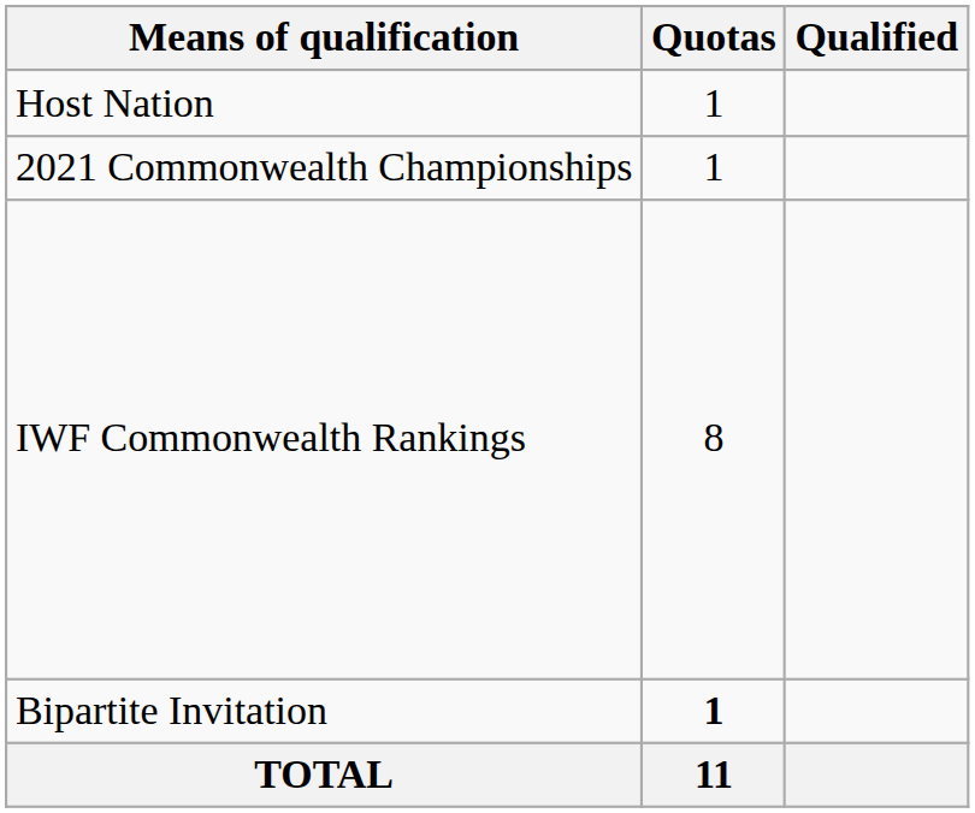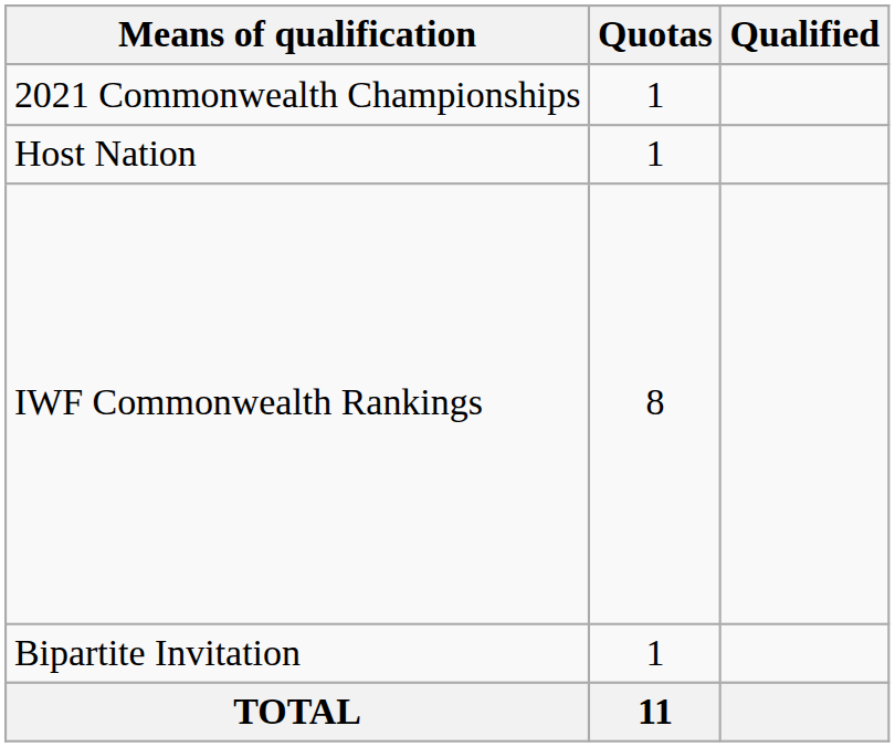rows swapped: Host Nation <-> 2021 Commonwealth Championships
Bipartite Invitation | Quotas: bold -> normal
